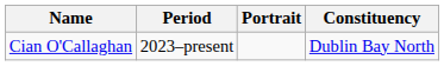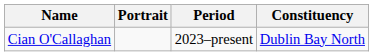columns swapped: Portrait <-> Period
